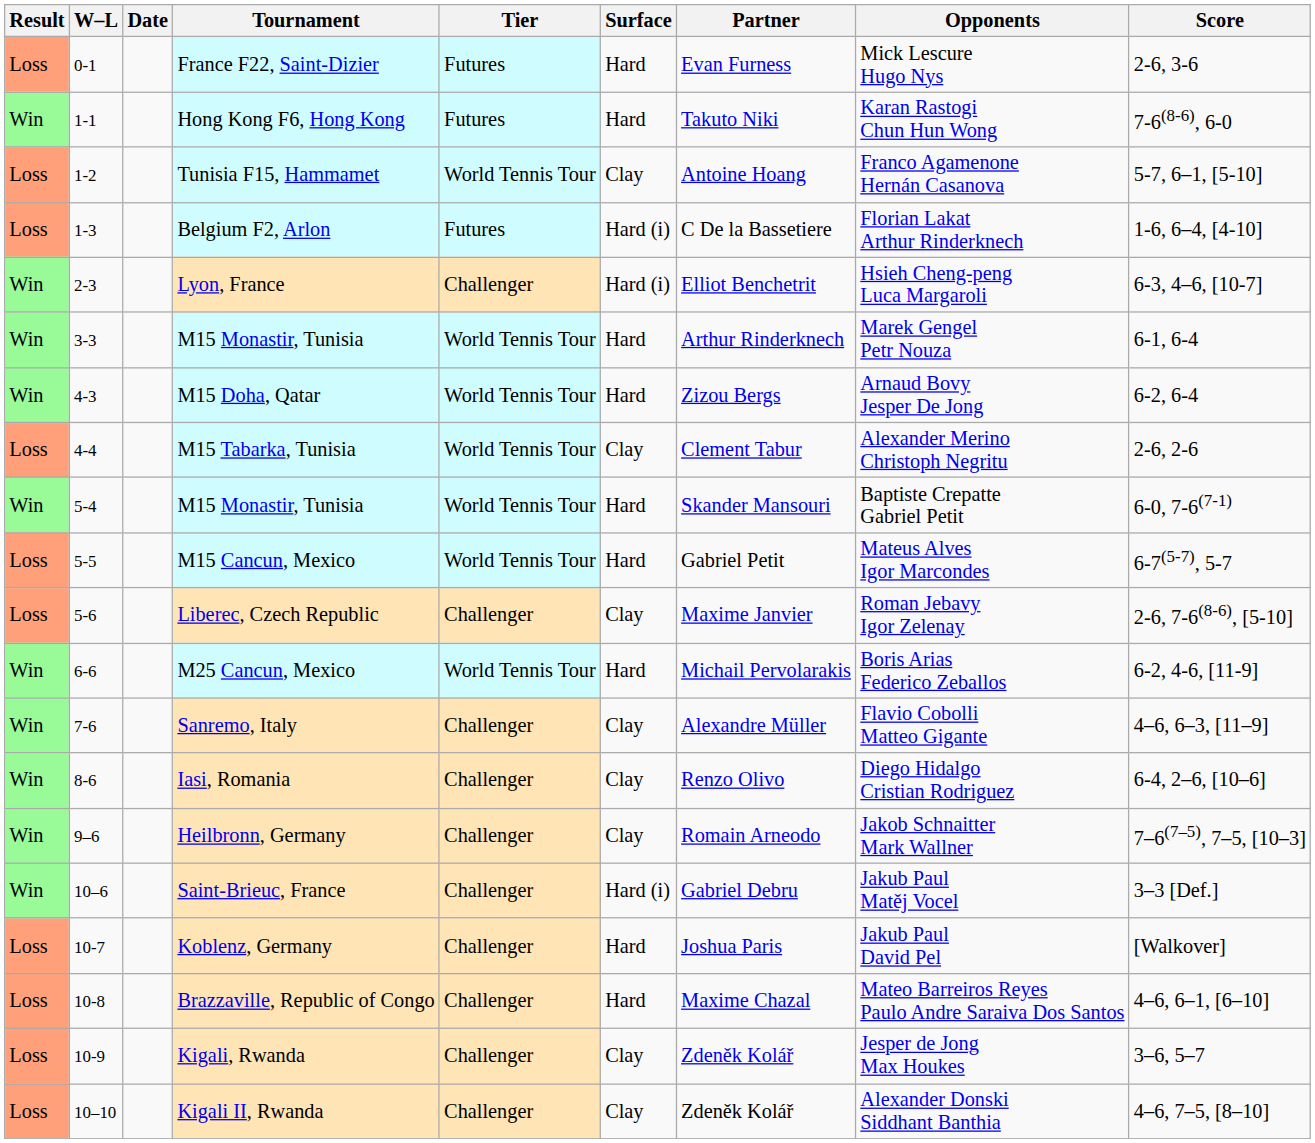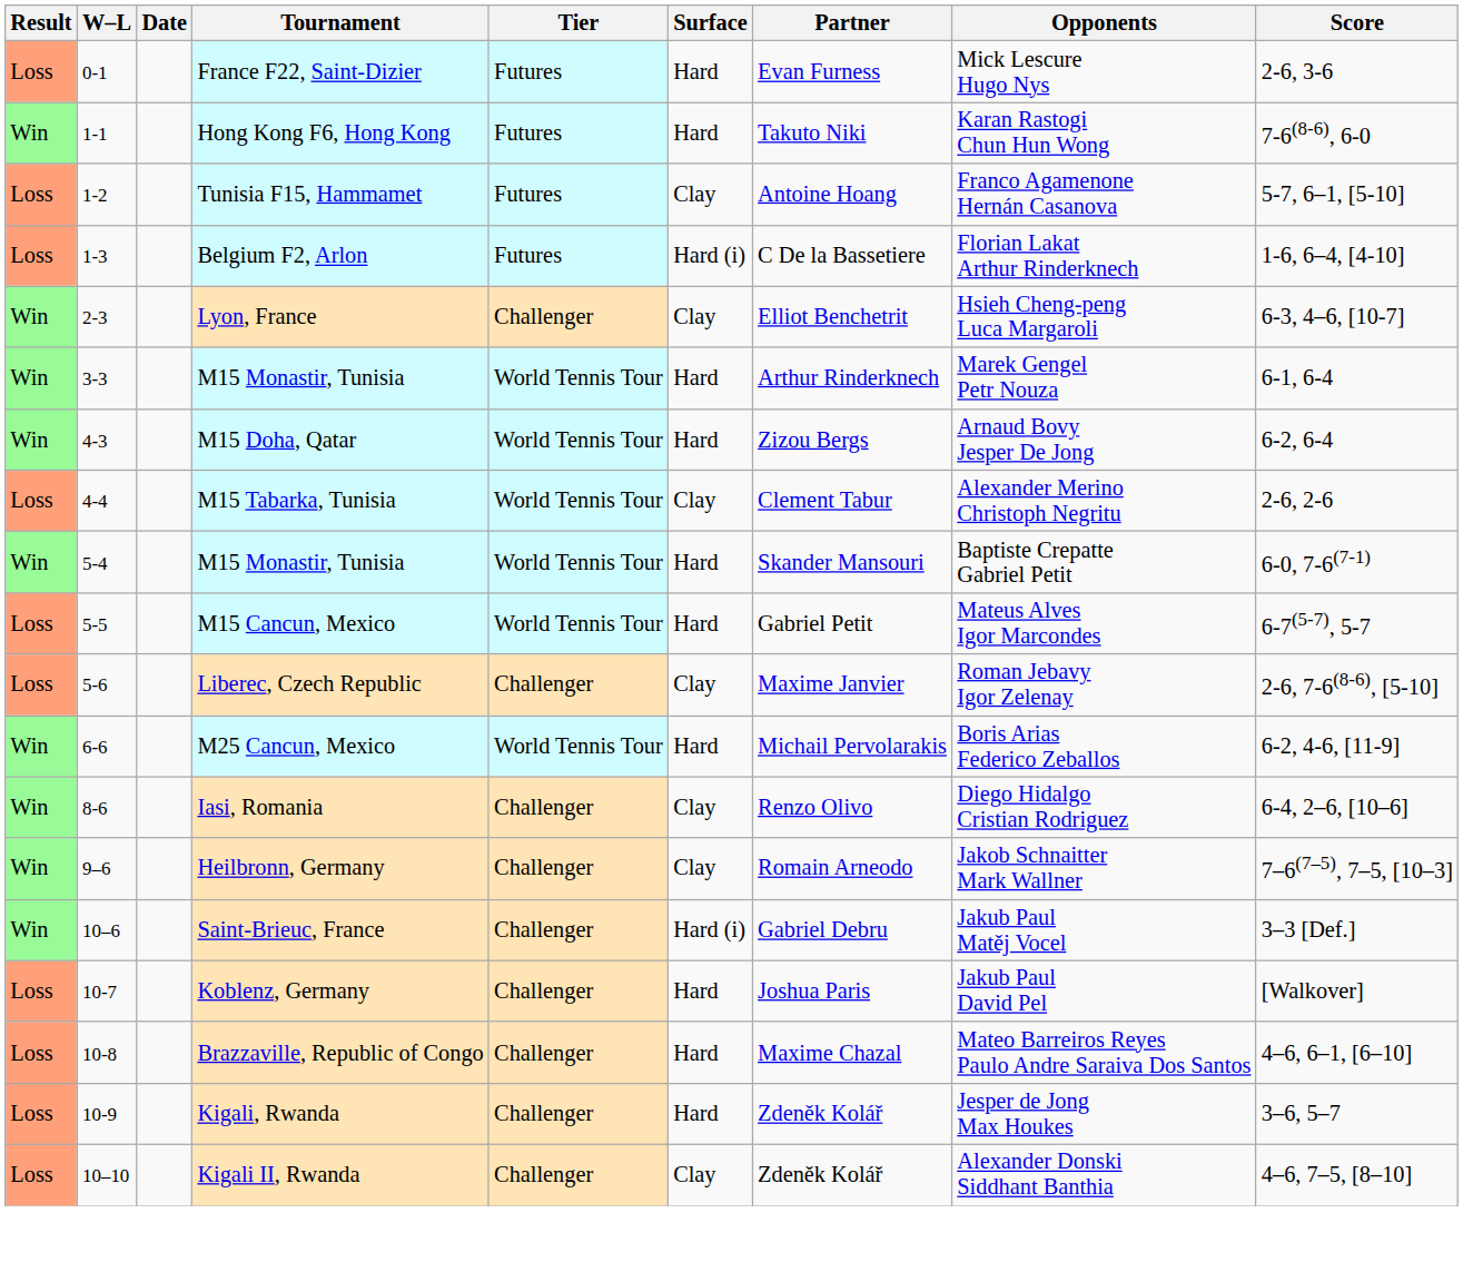Tunisia F15, Hammamet | Tier: World Tennis Tour -> Futures
Lyon, France | Surface: Hard (i) -> Clay
- row: Win | 7-6 | Sanremo, Italy | Challenger | Clay | Alexandre Müller | Flavio Cobolli Matteo Gigante | 4–6, 6–3, [11–9]
Kigali, Rwanda | Surface: Clay -> Hard
